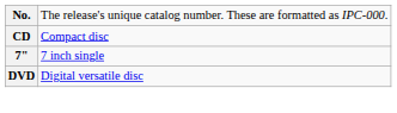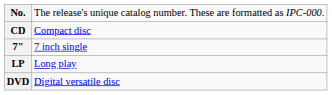+ row: LP | Long play
